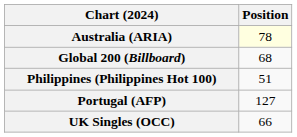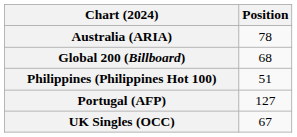Australia (ARIA) | Position: lightyellow background -> no background
UK Singles (OCC) | Position: 66 -> 67
